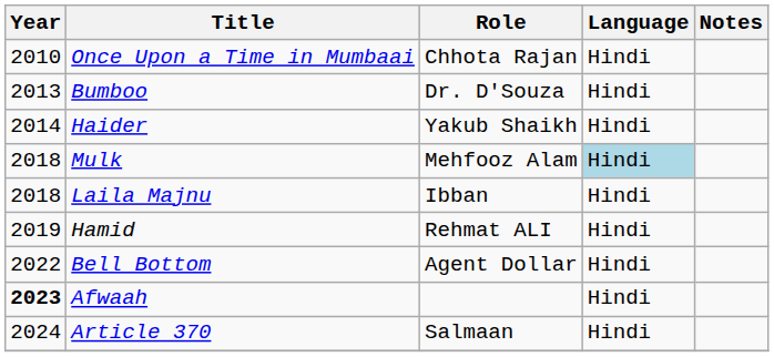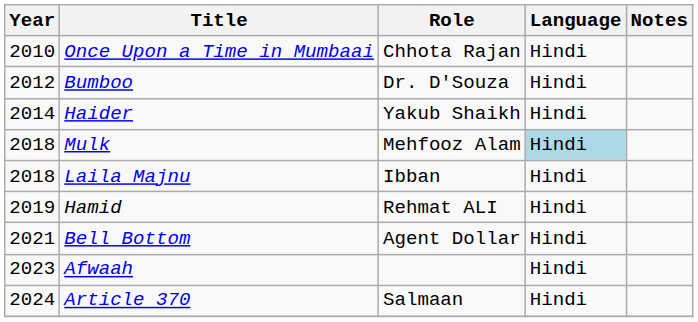Bumboo | Year: 2013 -> 2012
Bell Bottom | Year: 2022 -> 2021
Afwaah | Year: bold -> normal
